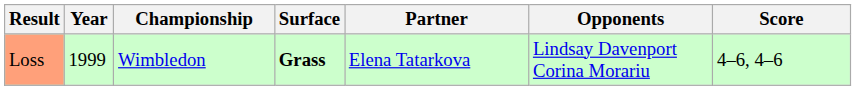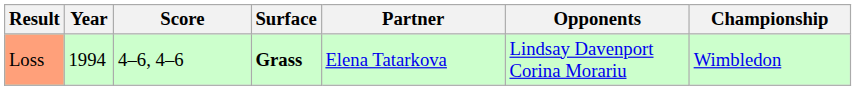columns swapped: Championship <-> Score
Loss | Year: 1999 -> 1994
